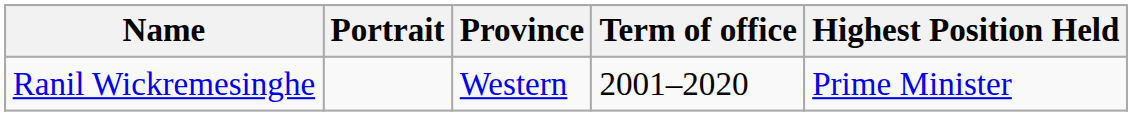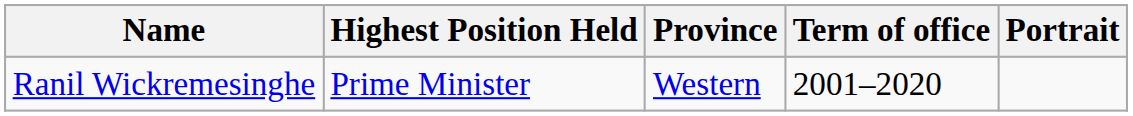columns swapped: Portrait <-> Highest Position Held
